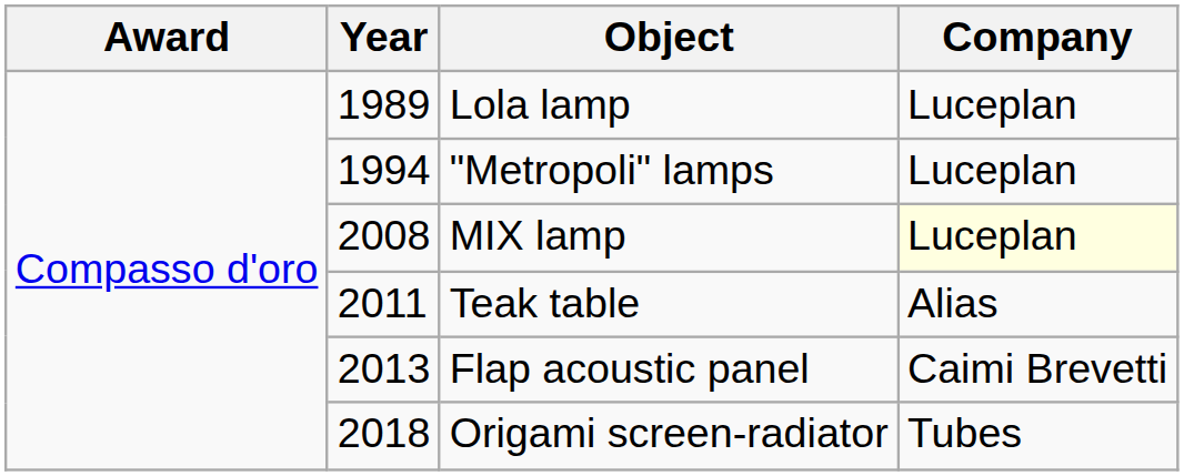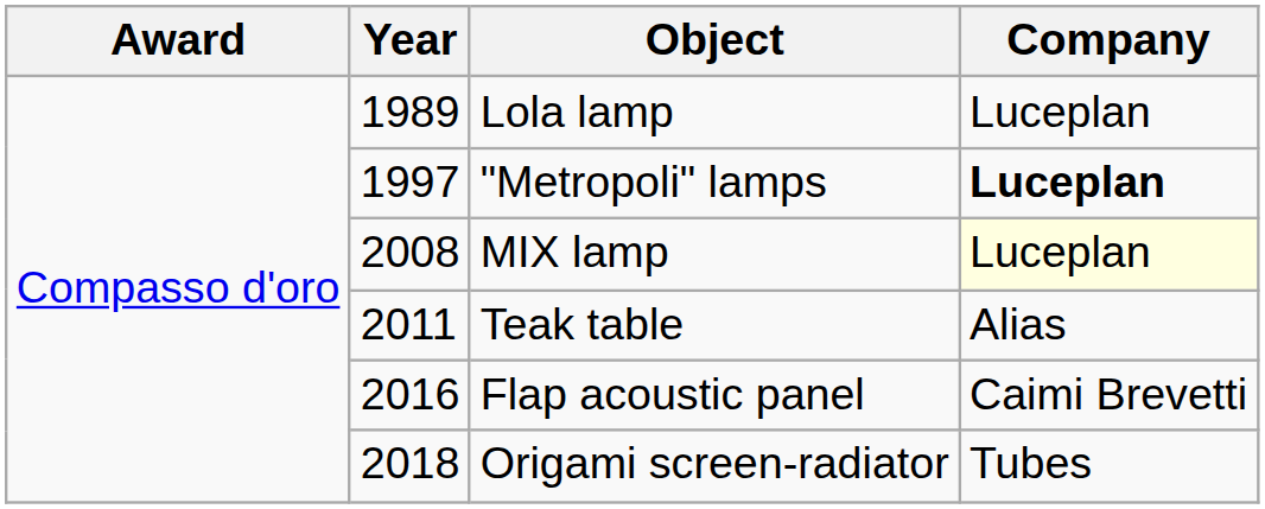"Metropoli" lamps | Year: 1994 -> 1997
"Metropoli" lamps | Company: normal -> bold
Flap acoustic panel | Year: 2013 -> 2016
